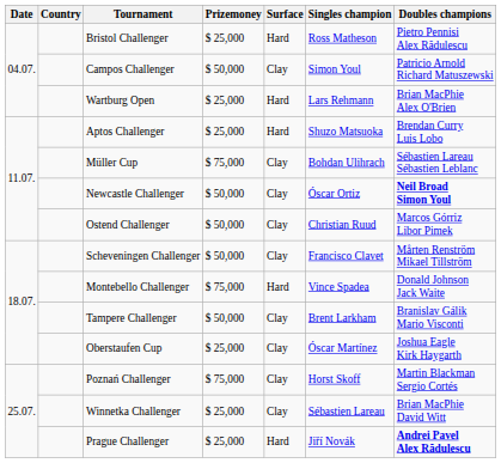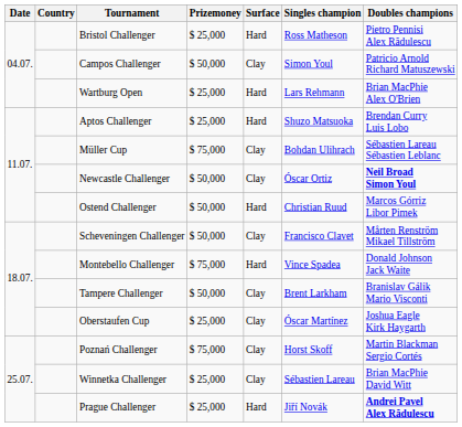Ostend Challenger | Surface: Clay -> Hard
